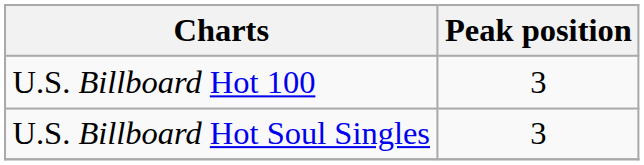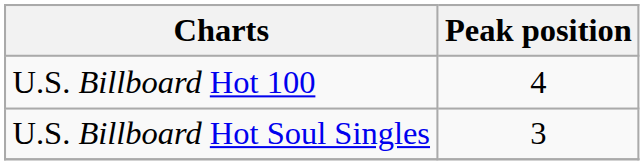U.S. Billboard Hot 100 | Peak position: 3 -> 4
